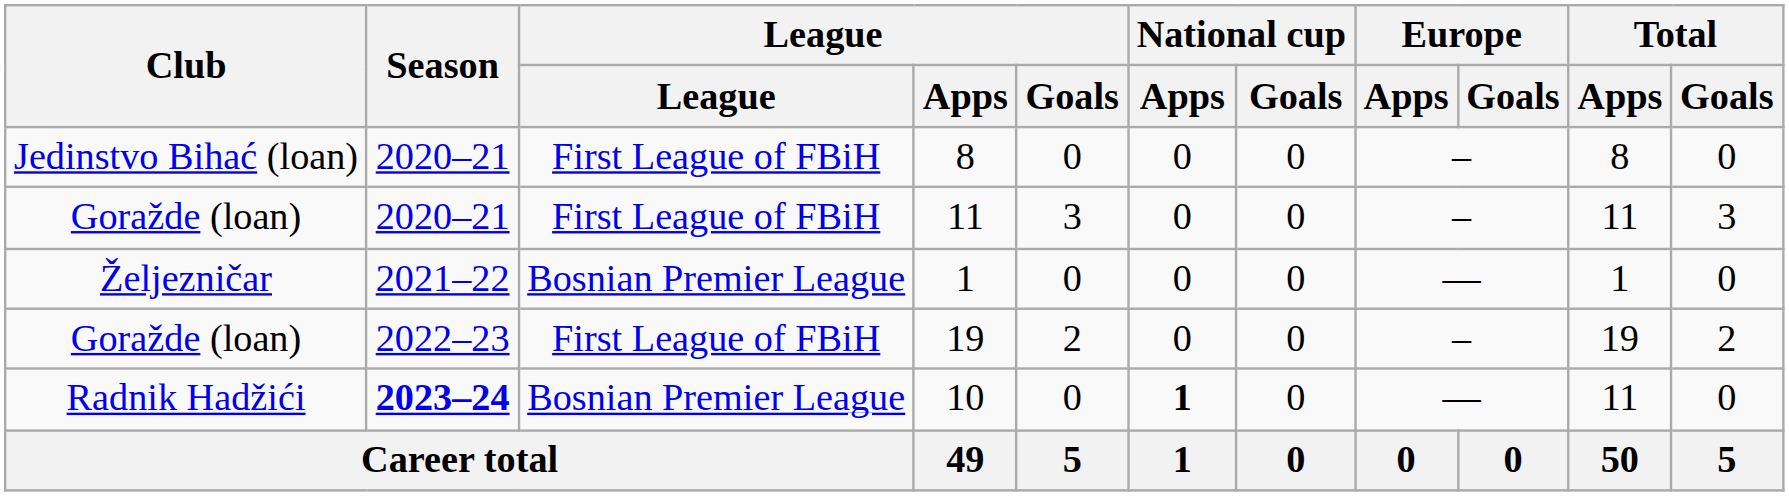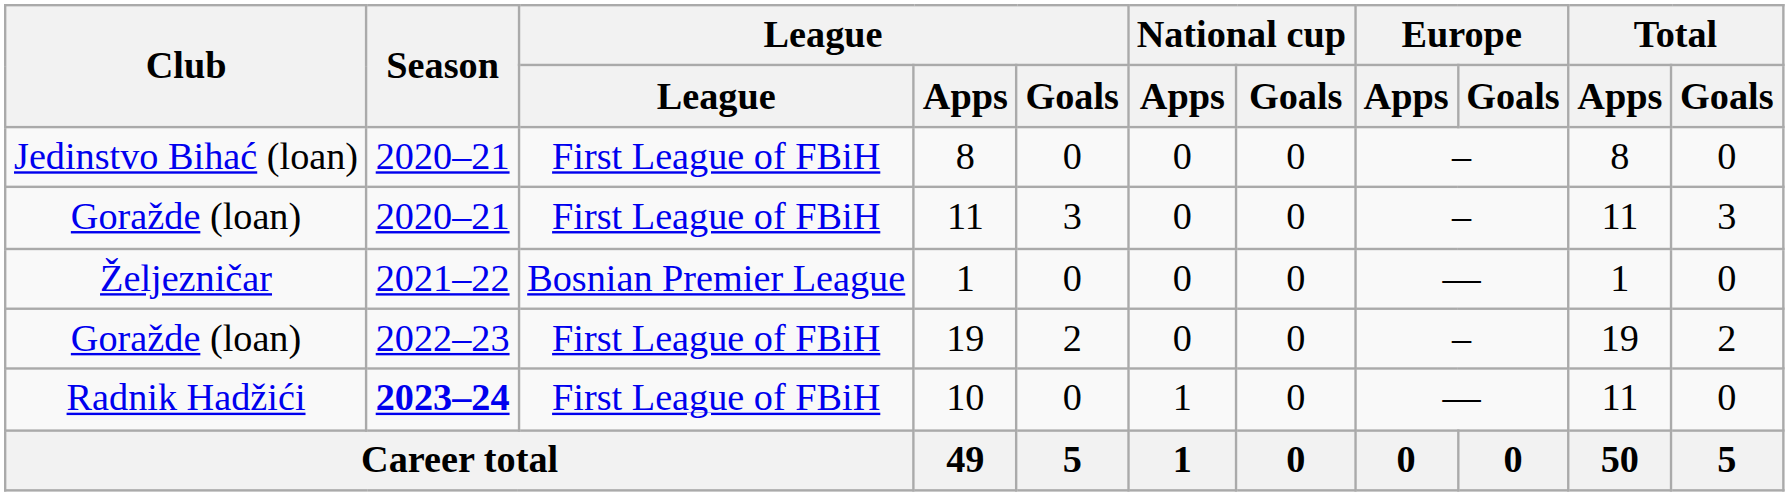10 | League: Bosnian Premier League -> First League of FBiH
10 | National cup / Apps: bold -> normal
